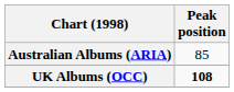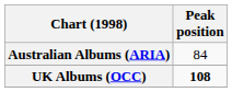Australian Albums (ARIA) | Peak position: 85 -> 84
